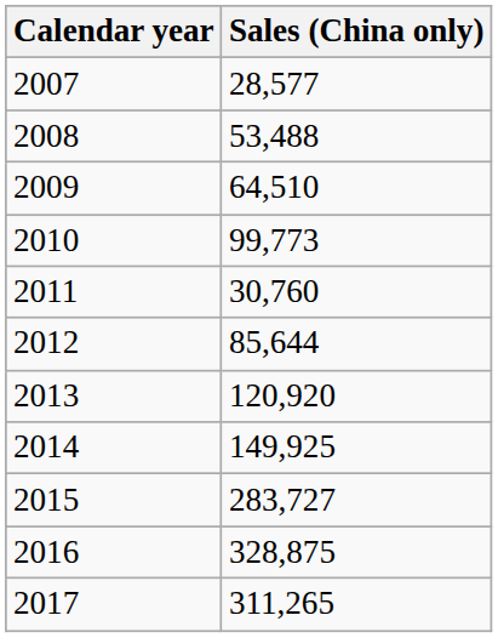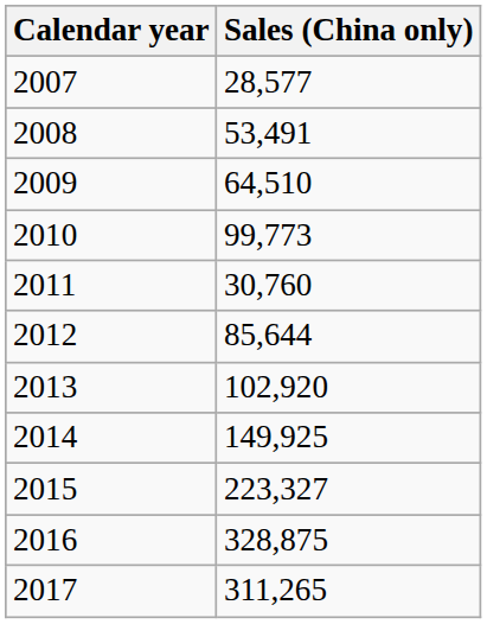2008 | Sales (China only): 53,488 -> 53,491
2013 | Sales (China only): 120,920 -> 102,920
2015 | Sales (China only): 283,727 -> 223,327
